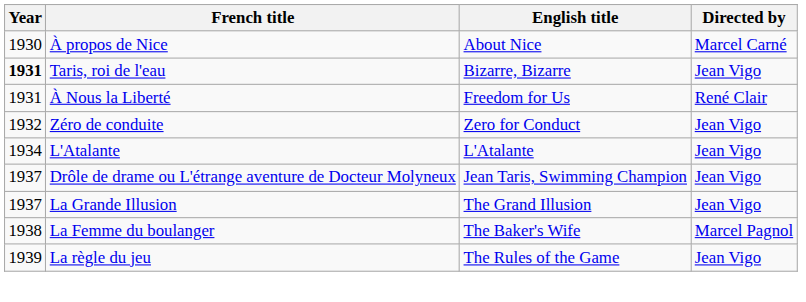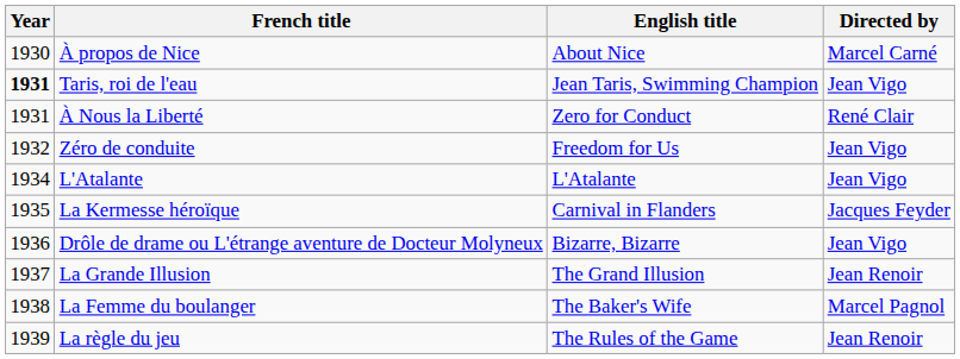Taris, roi de l'eau | English title: Bizarre, Bizarre -> Jean Taris, Swimming Champion
À Nous la Liberté | English title: Freedom for Us -> Zero for Conduct
Zéro de conduite | English title: Zero for Conduct -> Freedom for Us
+ row: 1935 | La Kermesse héroïque | Carnival in Flanders | Jacques Feyder
Drôle de drame ou L'étrange aventure de Docteur Molyneux | Year: 1937 -> 1936
Drôle de drame ou L'étrange aventure de Docteur Molyneux | English title: Jean Taris, Swimming Champion -> Bizarre, Bizarre
La Grande Illusion | Directed by: Jean Vigo -> Jean Renoir
La règle du jeu | Directed by: Jean Vigo -> Jean Renoir
